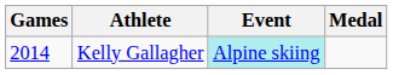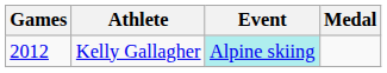Kelly Gallagher | Games: 2014 -> 2012
